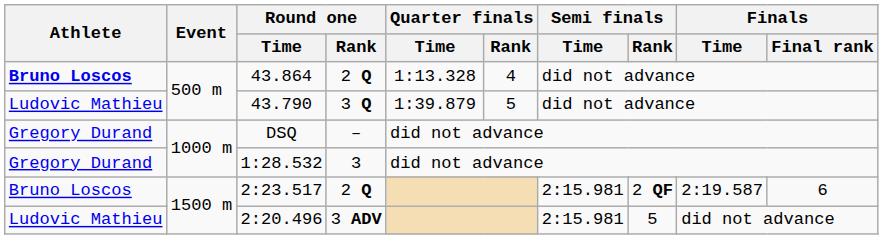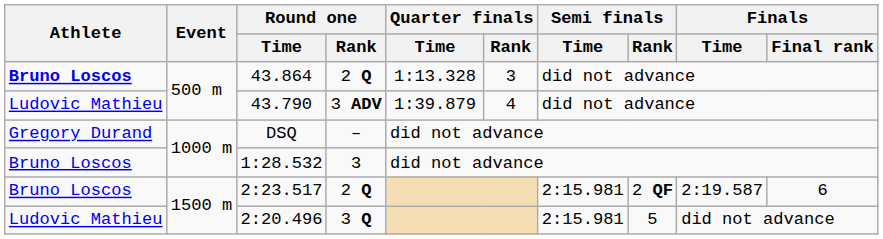43.864 | Quarter finals / Rank: 4 -> 3
43.790 | Round one / Rank: 3 Q -> 3 ADV
43.790 | Quarter finals / Rank: 5 -> 4
1:28.532 | Athlete: Gregory Durand -> Bruno Loscos
2:20.496 | Round one / Rank: 3 ADV -> 3 Q
